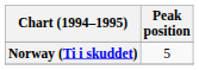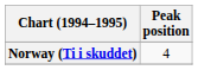Norway (Ti i skuddet) | Peak position: 5 -> 4
